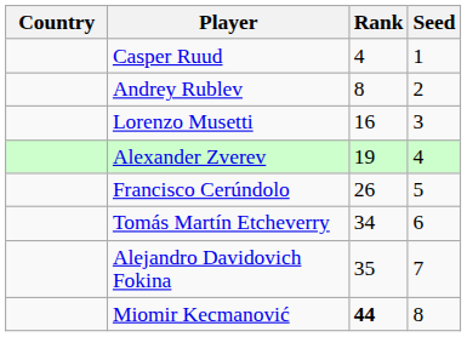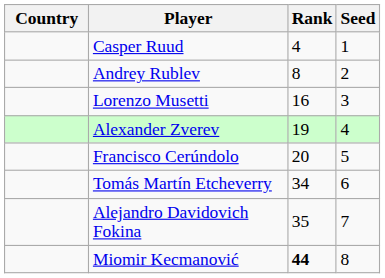Francisco Cerúndolo | Rank: 26 -> 20
